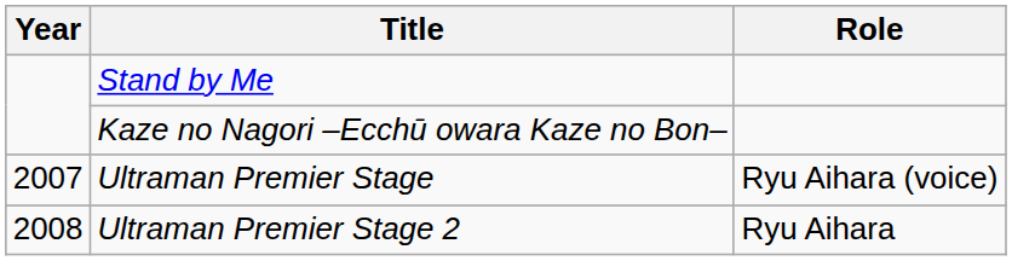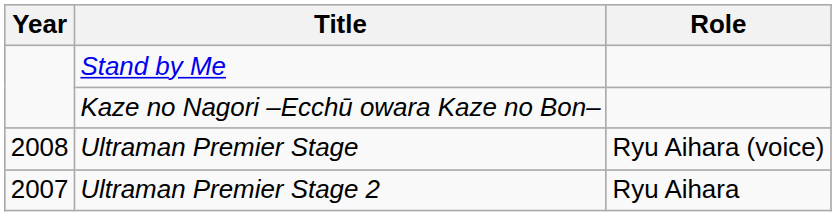Ultraman Premier Stage | Year: 2007 -> 2008
Ultraman Premier Stage 2 | Year: 2008 -> 2007
